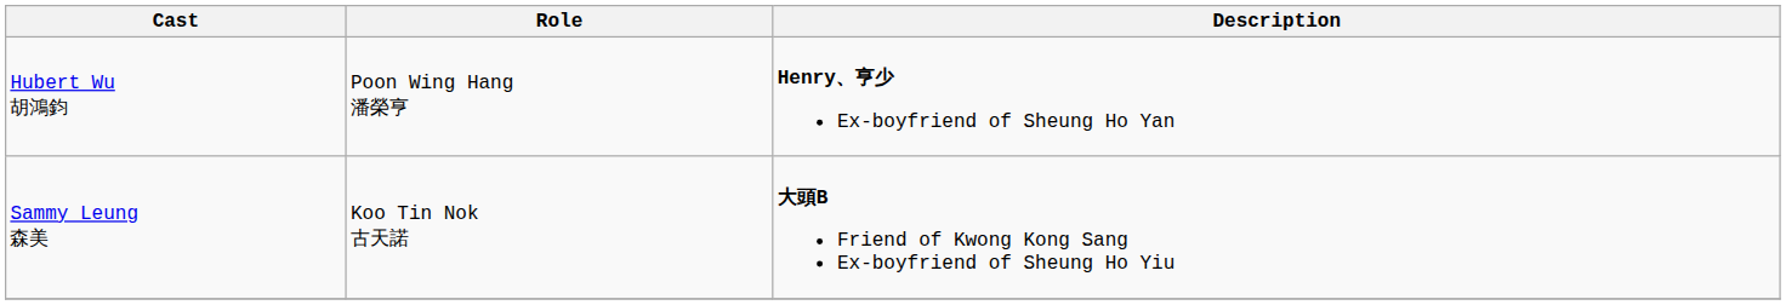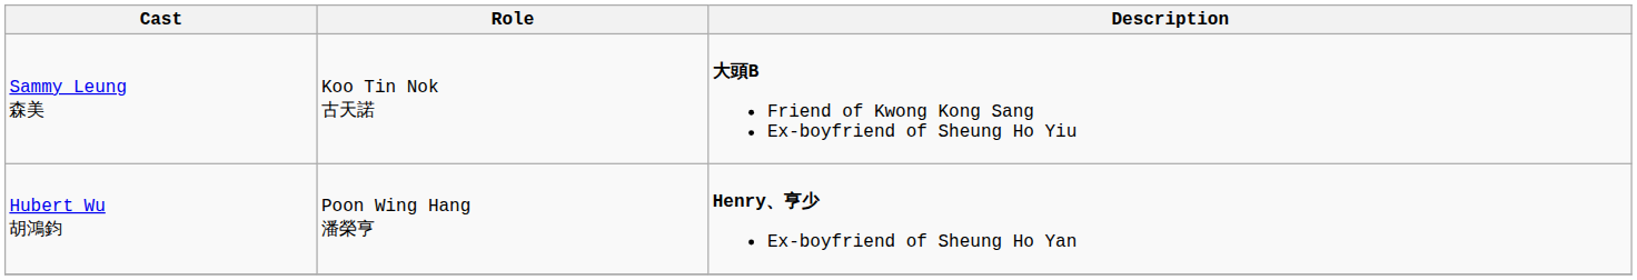rows swapped: Sammy Leung 森美 <-> Hubert Wu 胡鴻鈞
